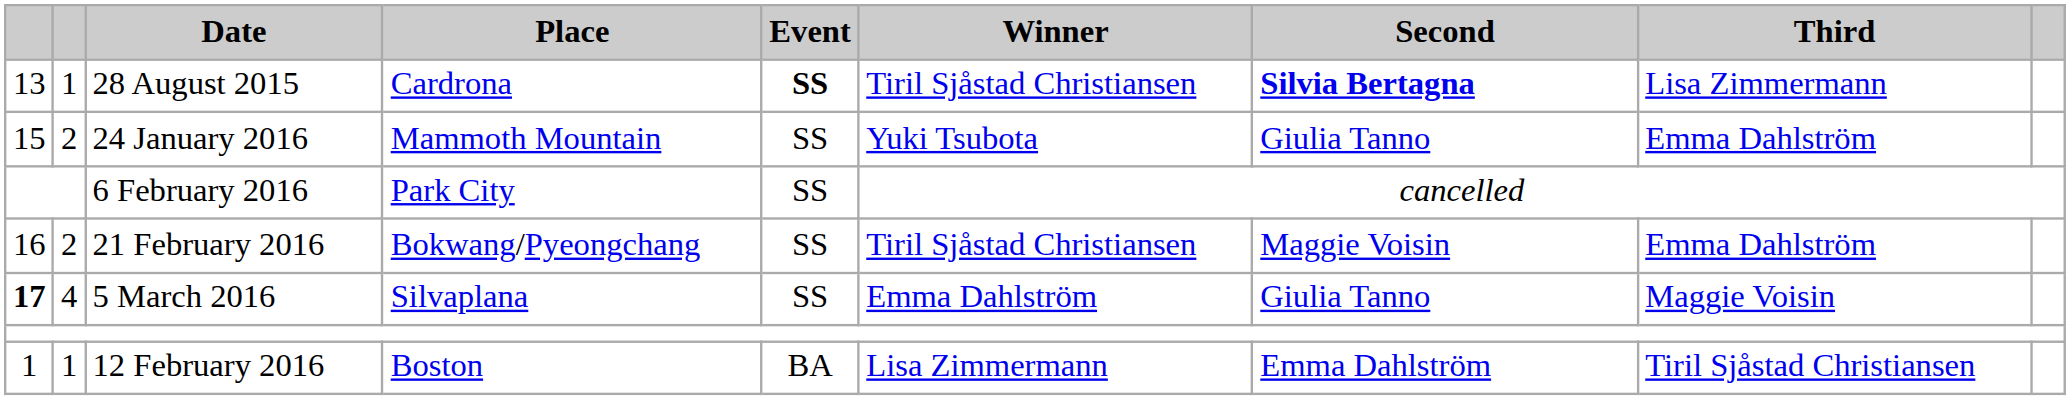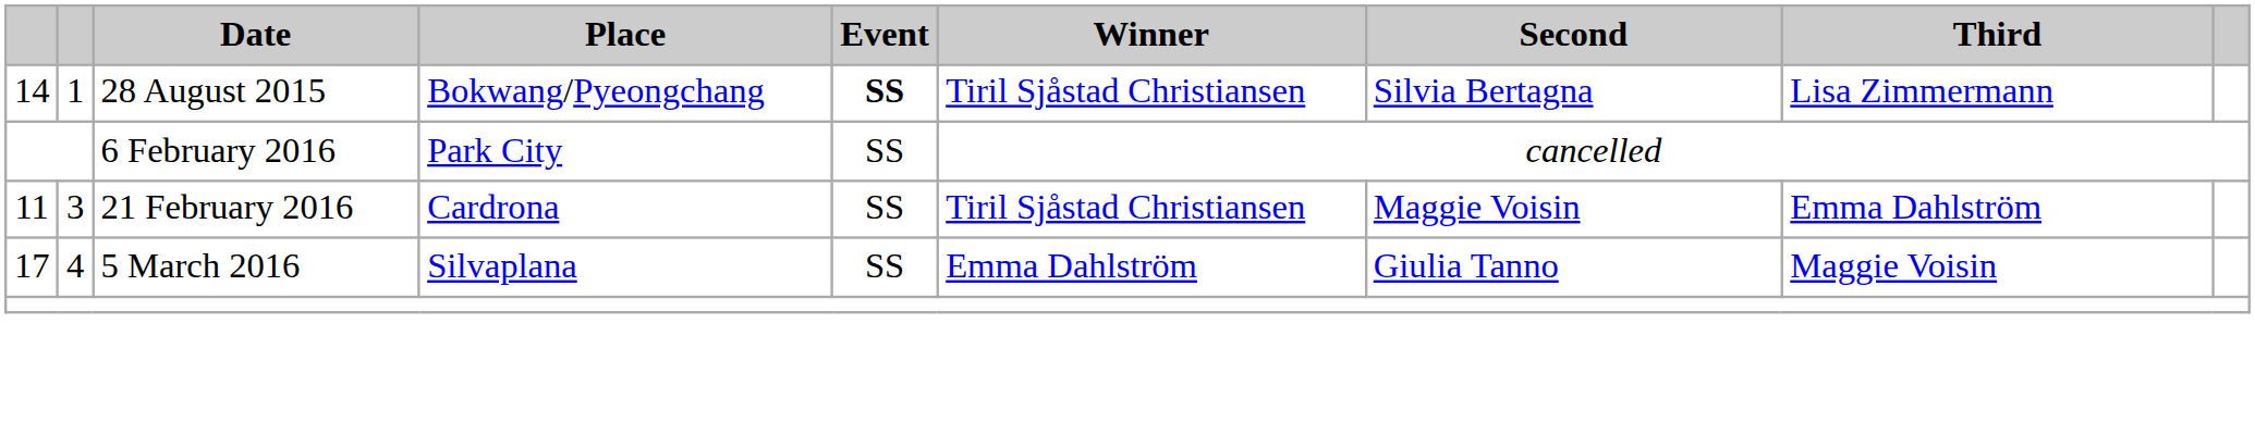28 August 2015 | column 1: 13 -> 14
28 August 2015 | Place: Cardrona -> Bokwang/Pyeongchang
28 August 2015 | Second: bold -> normal
- row: 15 | 2 | 24 January 2016 | Mammoth Mountain | SS | Yuki Tsubota | Giulia Tanno | Emma Dahlström
21 February 2016 | column 1: 16 -> 11
21 February 2016 | column 2: 2 -> 3
21 February 2016 | Place: Bokwang/Pyeongchang -> Cardrona
5 March 2016 | column 1: bold -> normal
- row: 1 | 1 | 12 February 2016 | Boston | BA | Lisa Zimmermann | Emma Dahlström | Tiril Sjåstad Christiansen
